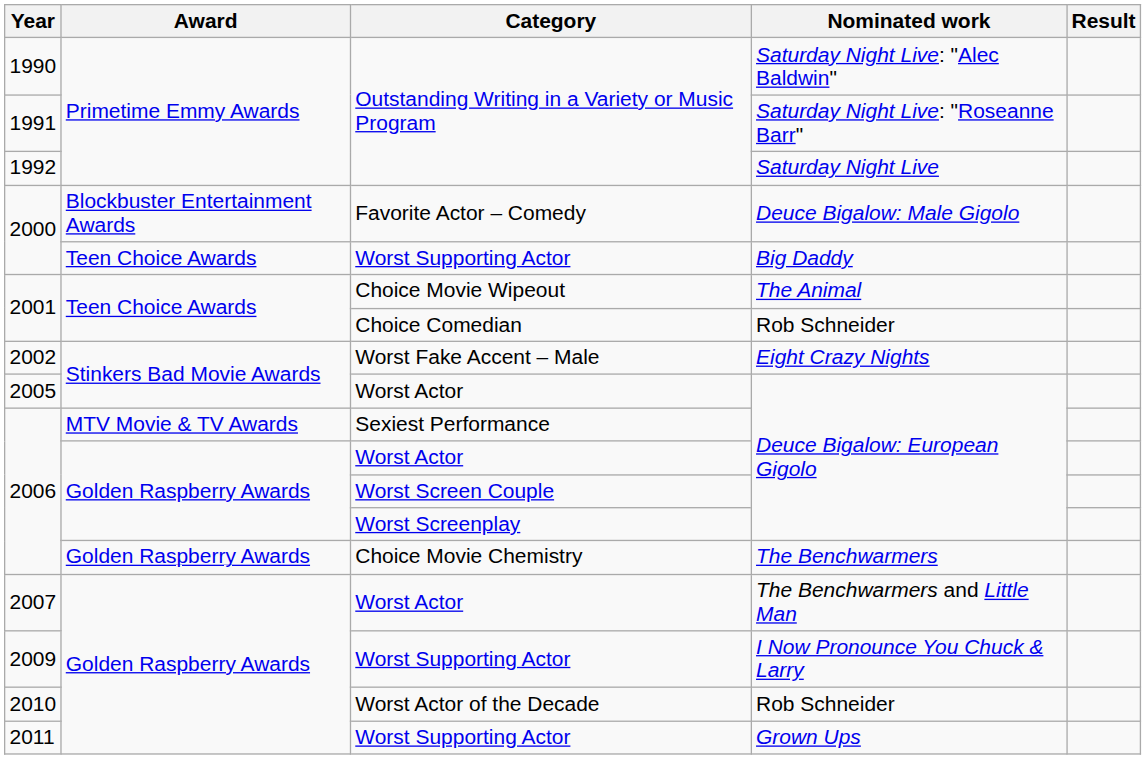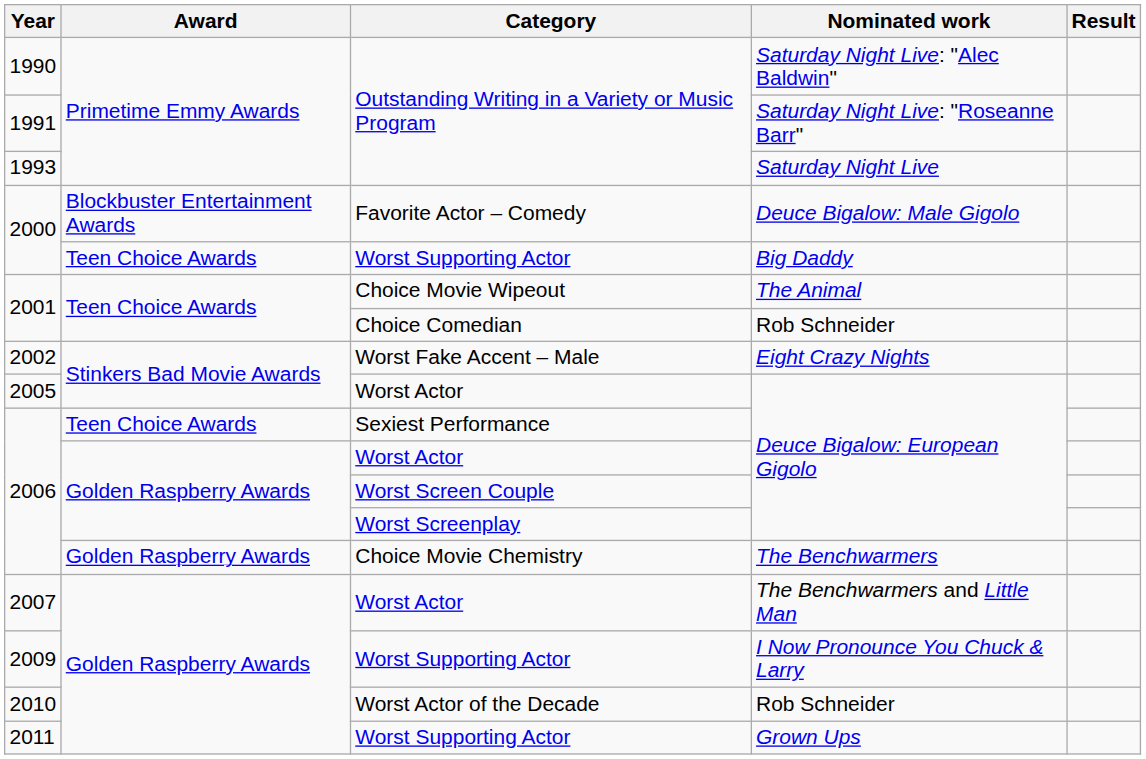Saturday Night Live | Year: 1992 -> 1993
Sexiest Performance / Deuce Bigalow: European Gigolo | Award: MTV Movie & TV Awards -> Teen Choice Awards
